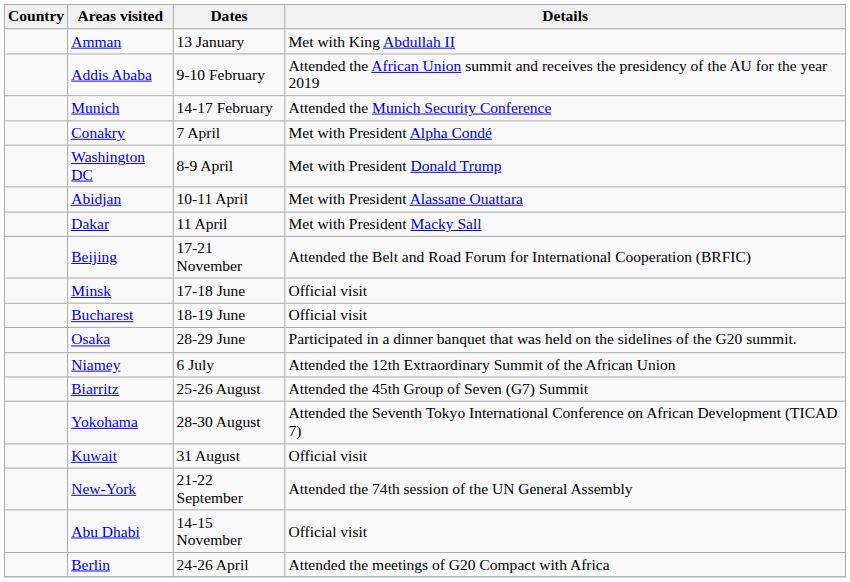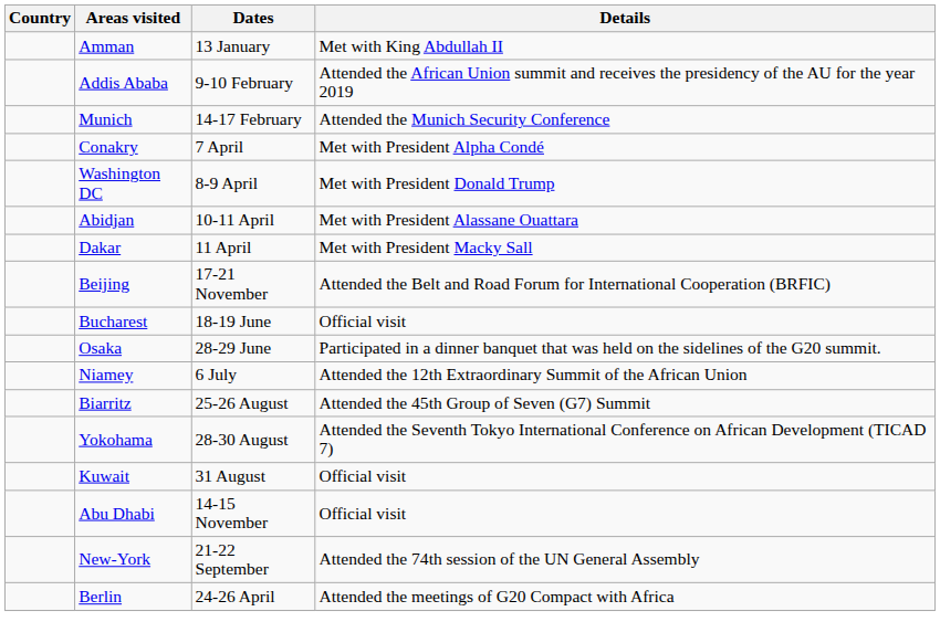- row: Minsk | 17-18 June | Official visit
rows swapped: New-York <-> Abu Dhabi
